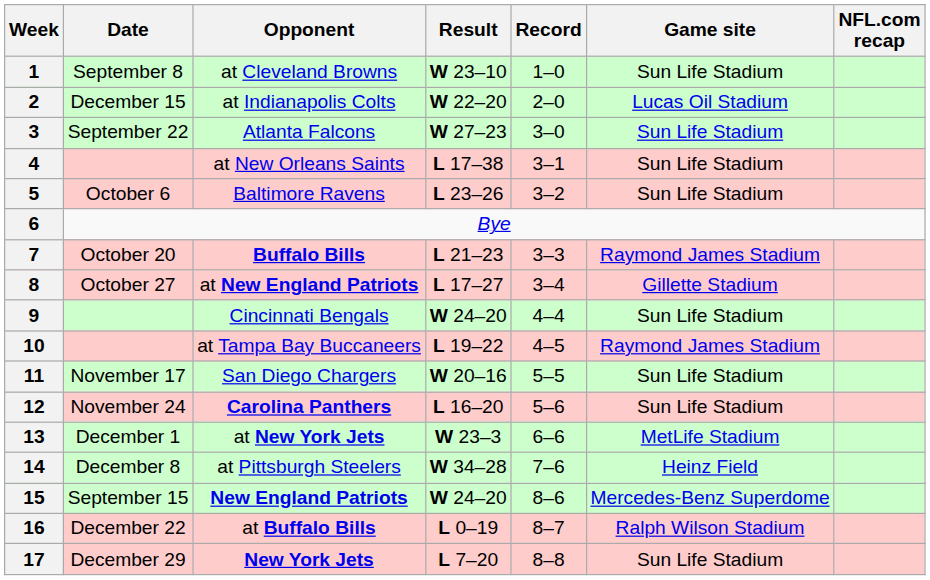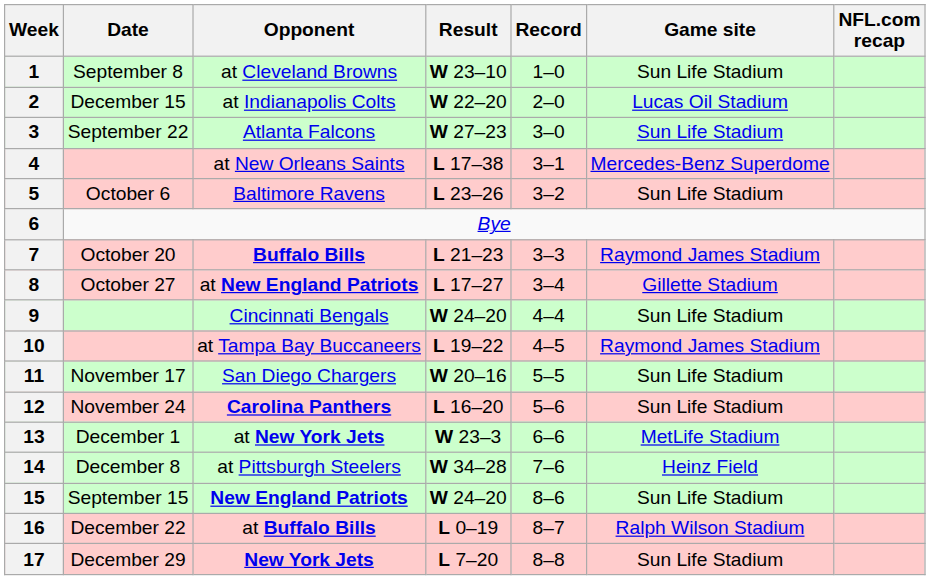4 | Game site: Sun Life Stadium -> Mercedes-Benz Superdome
15 | Game site: Mercedes-Benz Superdome -> Sun Life Stadium
